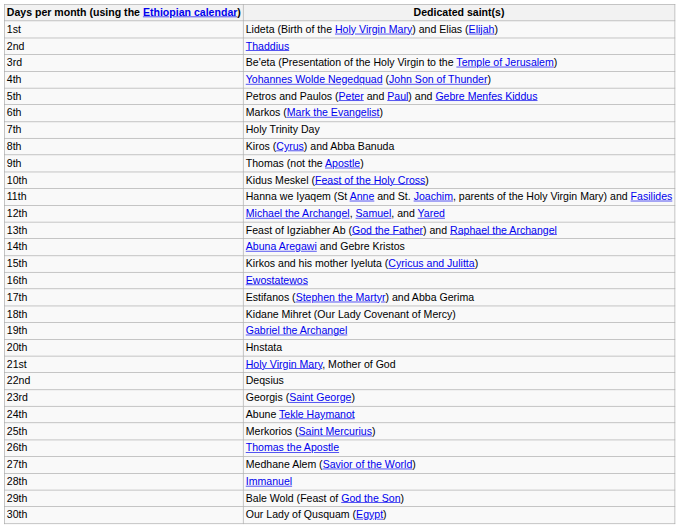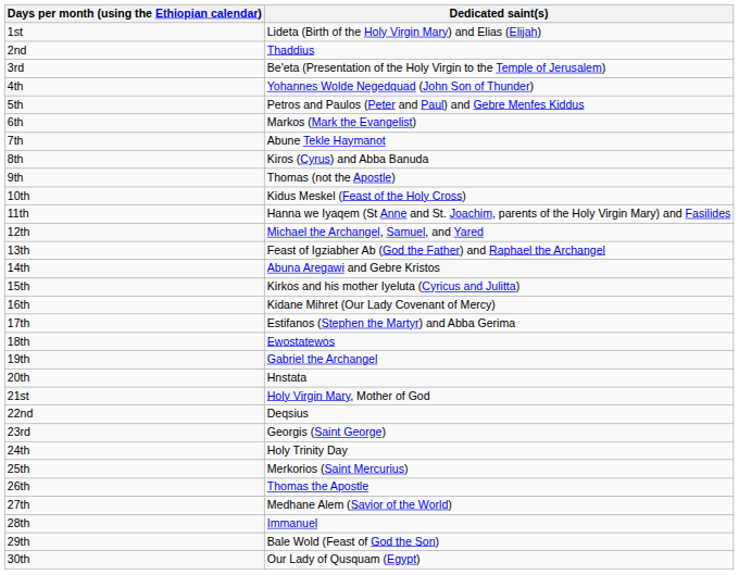7th | Dedicated saint(s): Holy Trinity Day -> Abune Tekle Haymanot
16th | Dedicated saint(s): Ewostatewos -> Kidane Mihret (Our Lady Covenant of Mercy)
18th | Dedicated saint(s): Kidane Mihret (Our Lady Covenant of Mercy) -> Ewostatewos
24th | Dedicated saint(s): Abune Tekle Haymanot -> Holy Trinity Day
